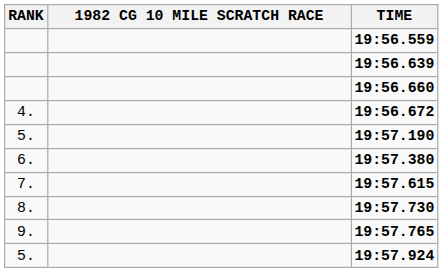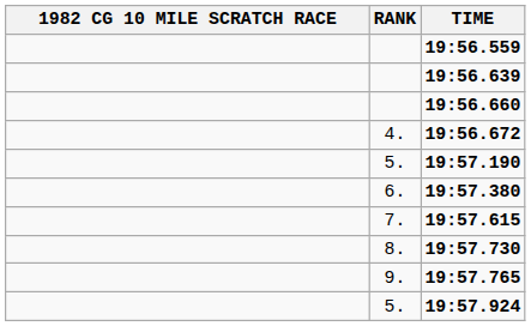columns swapped: RANK <-> 1982 CG 10 MILE SCRATCH RACE
